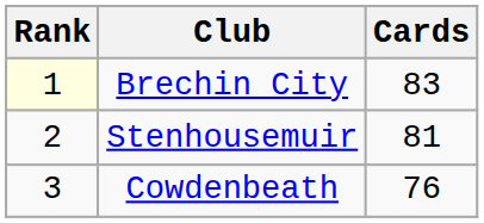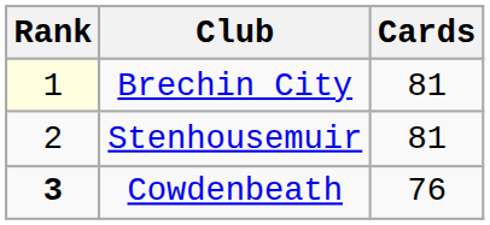Brechin City | Cards: 83 -> 81
Cowdenbeath | Rank: normal -> bold
